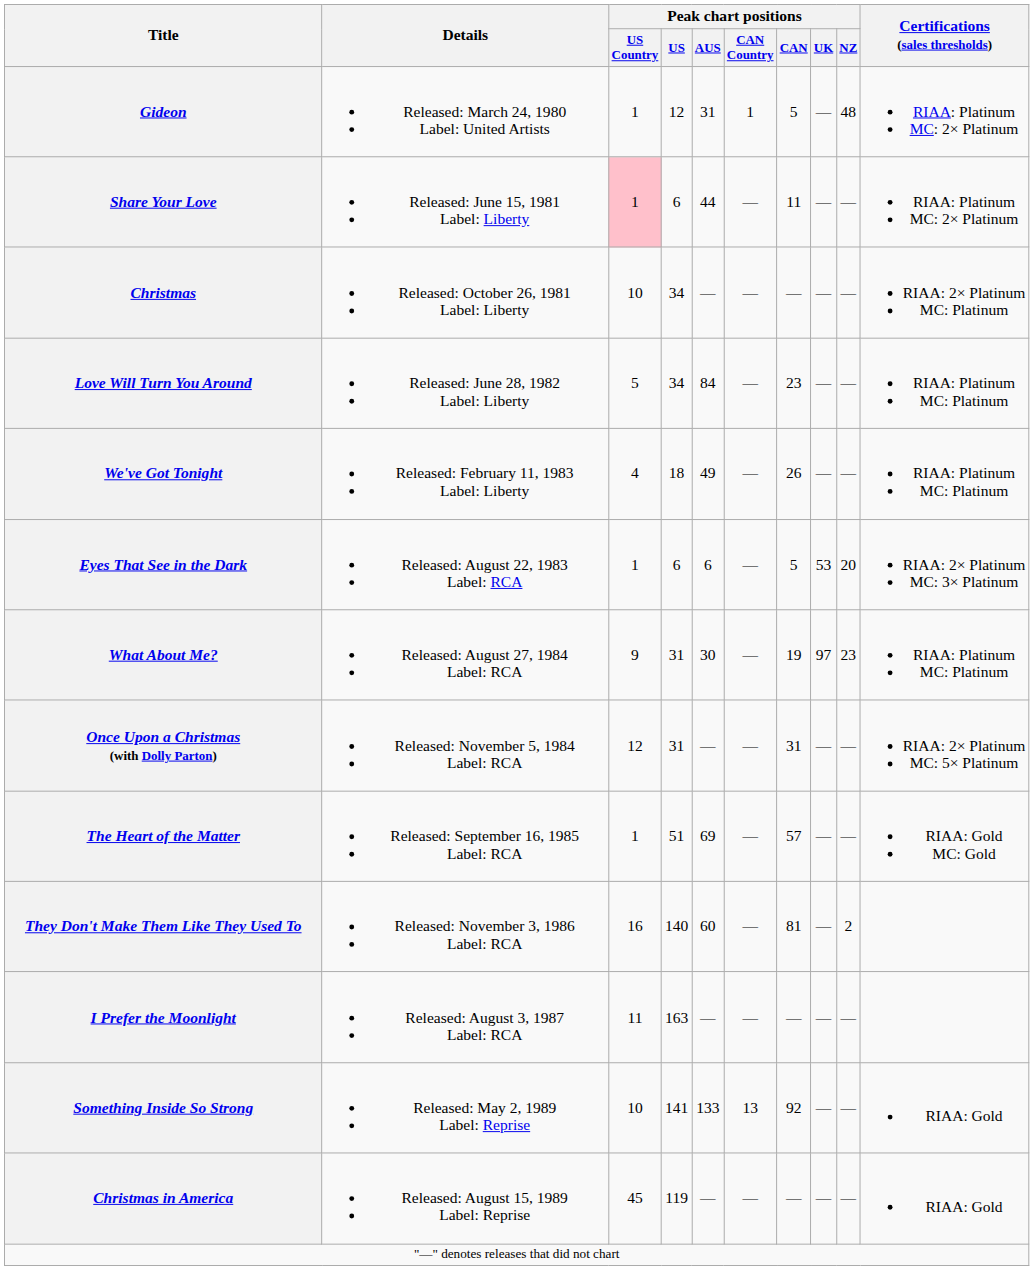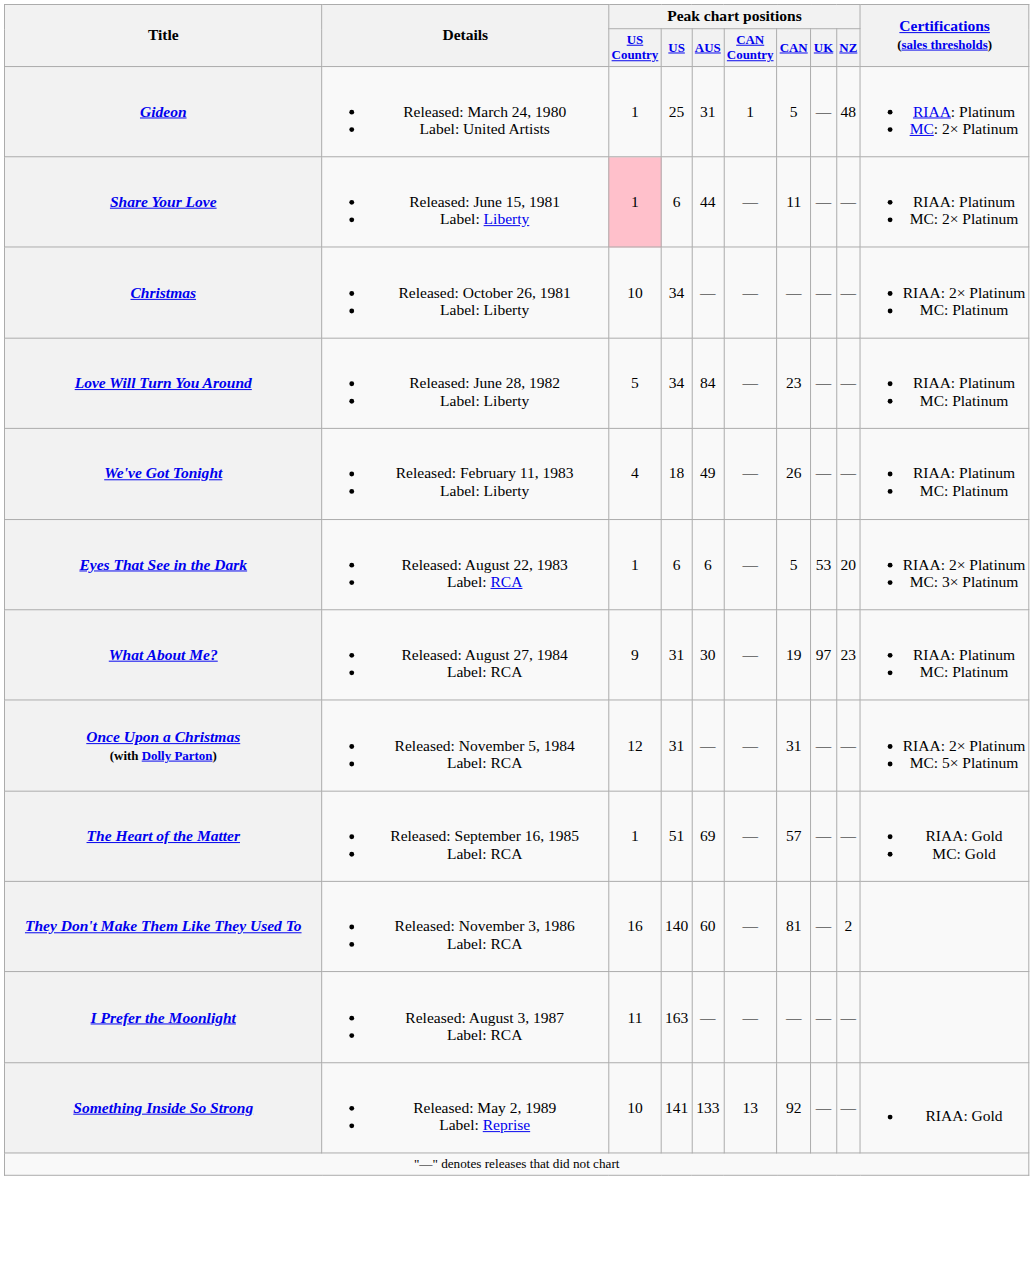Gideon | Peak chart positions / US: 12 -> 25
- row: Christmas in America | Released: August 15, 1989 Label: Reprise | 45 | 119 | — | — | — | — | — | RIAA: Gold
